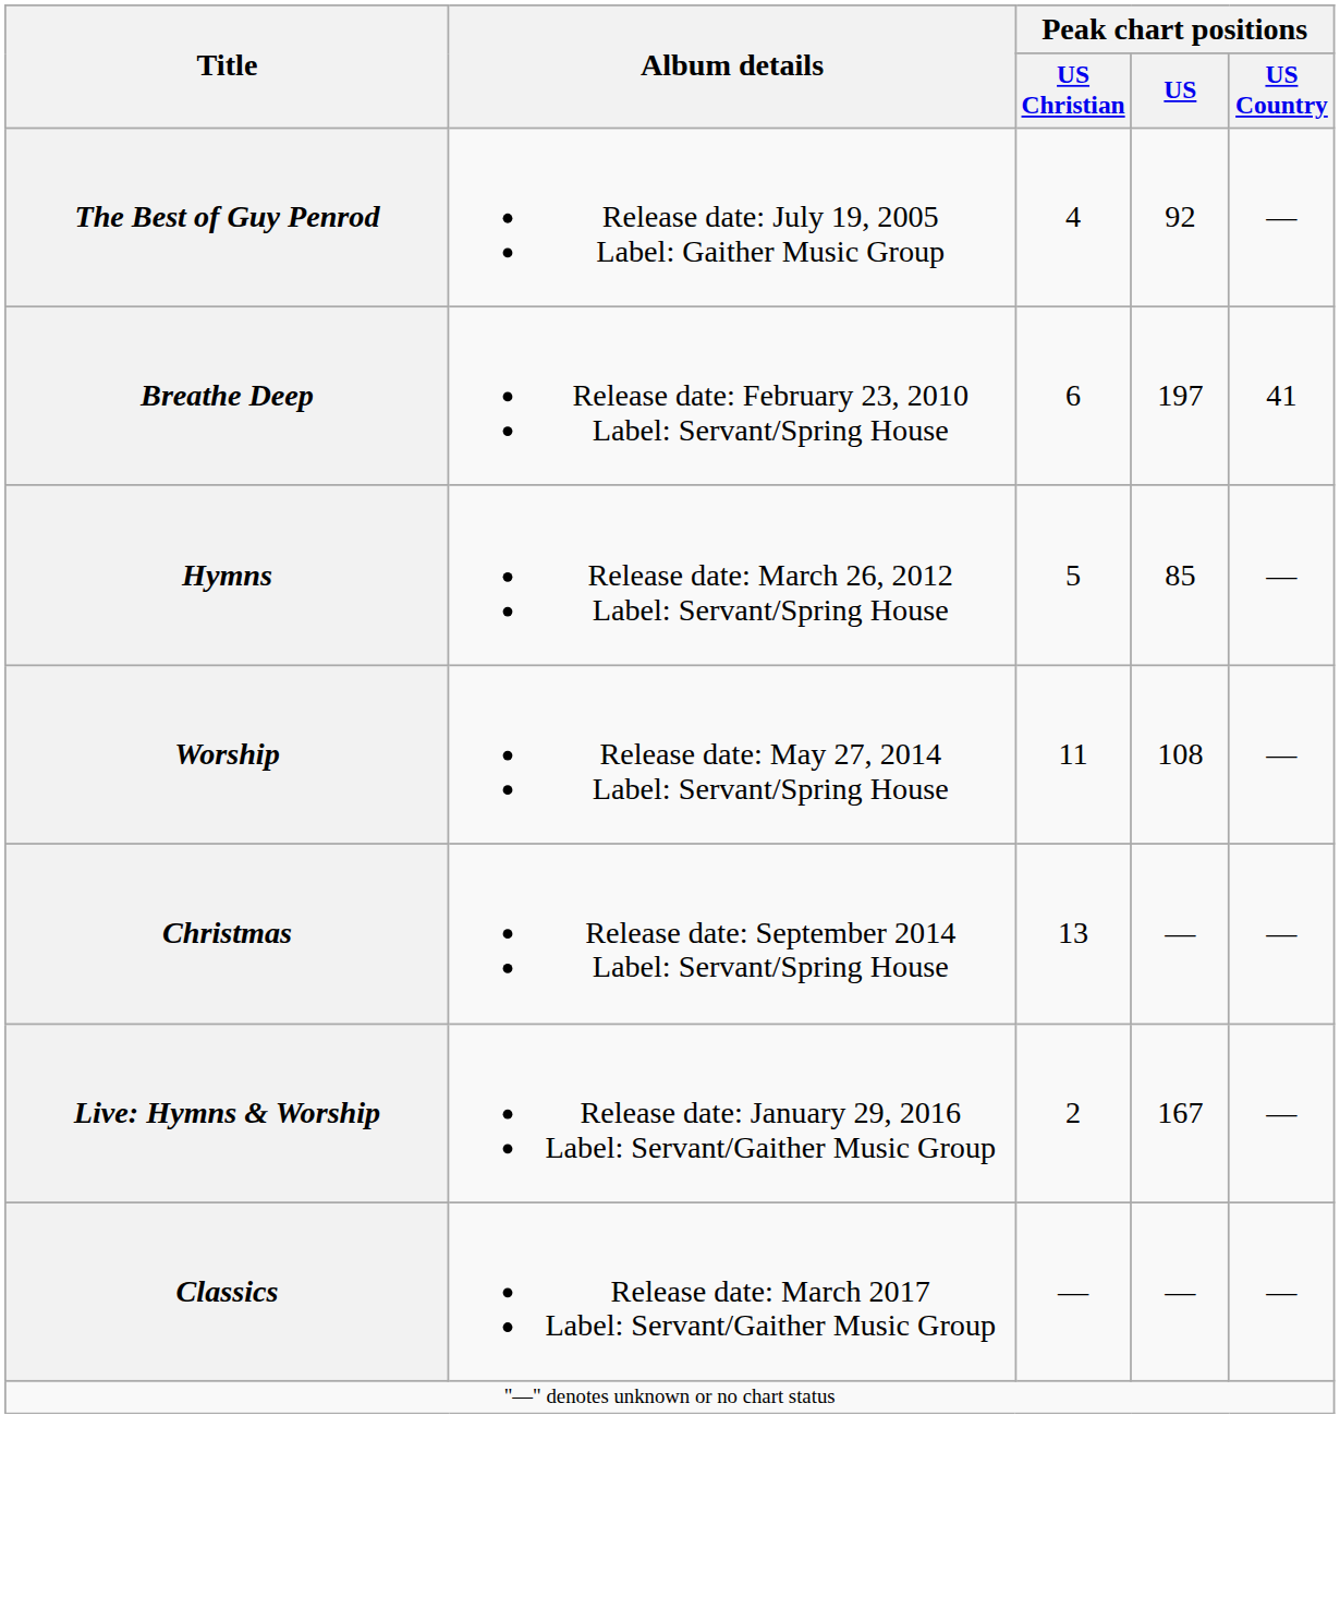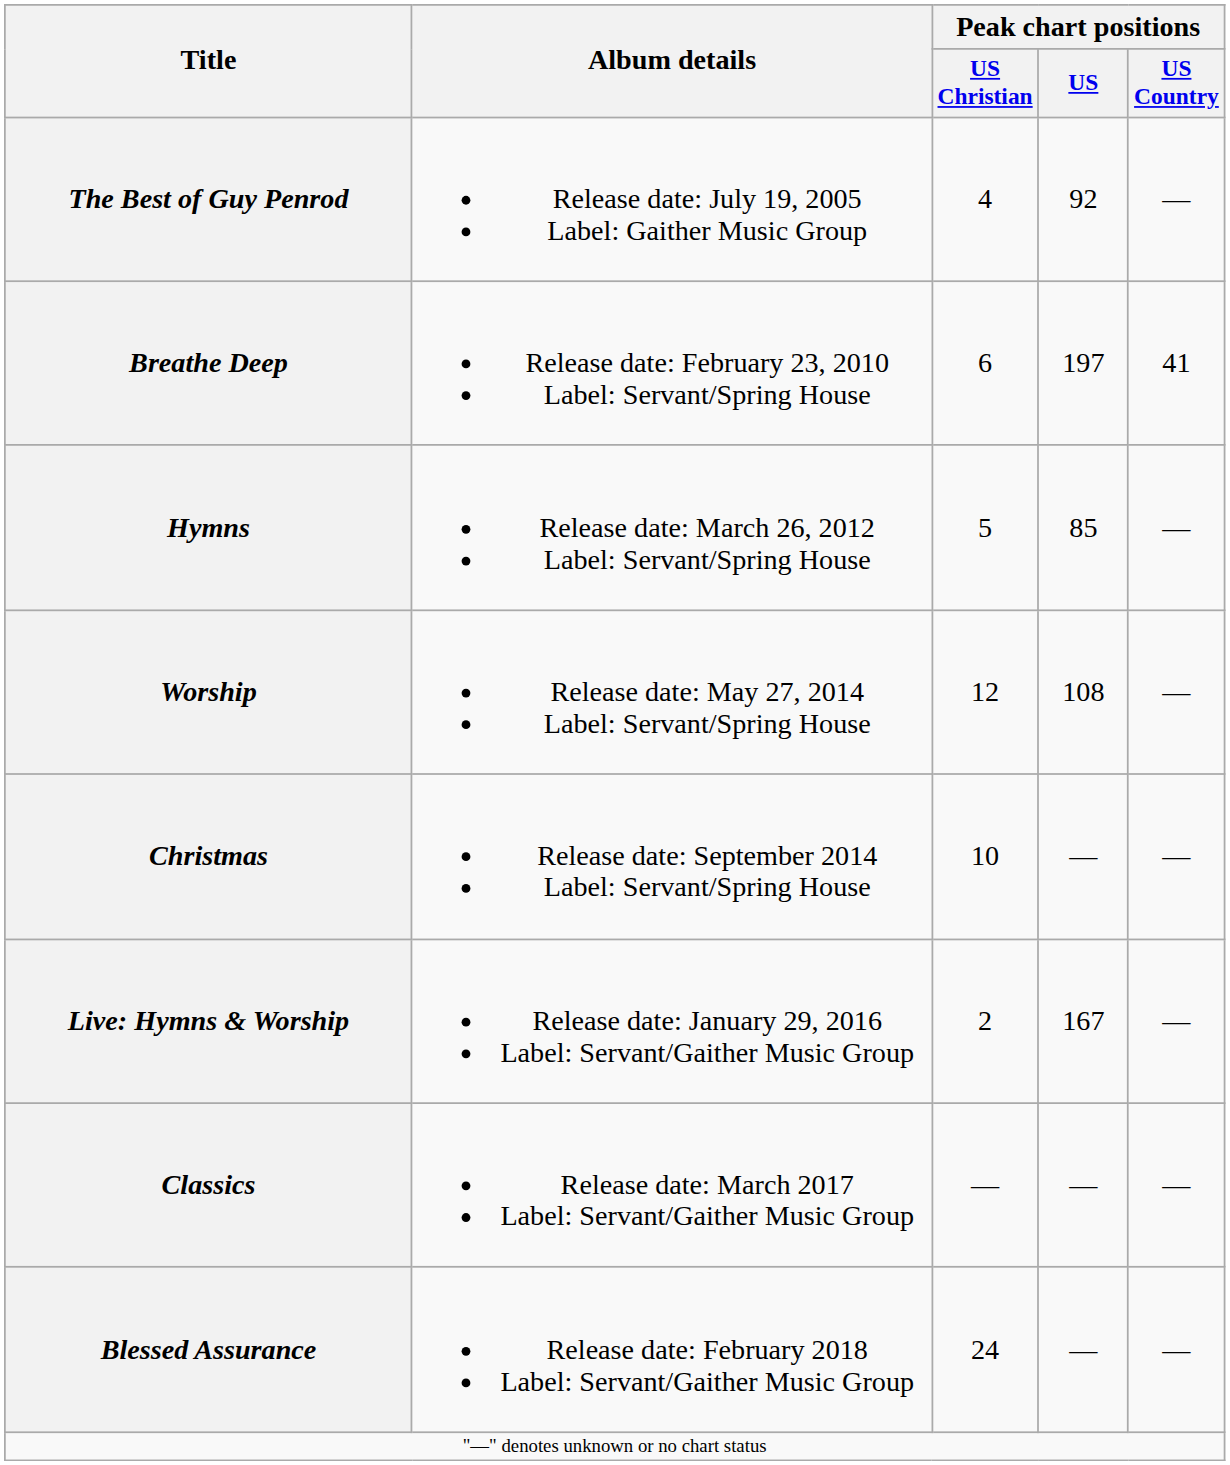Worship | Peak chart positions / US Christian: 11 -> 12
Christmas | Peak chart positions / US Christian: 13 -> 10
+ row: Blessed Assurance | Release date: February 2018 Label: Servant/Gaither Music Group | 24 | — | —
